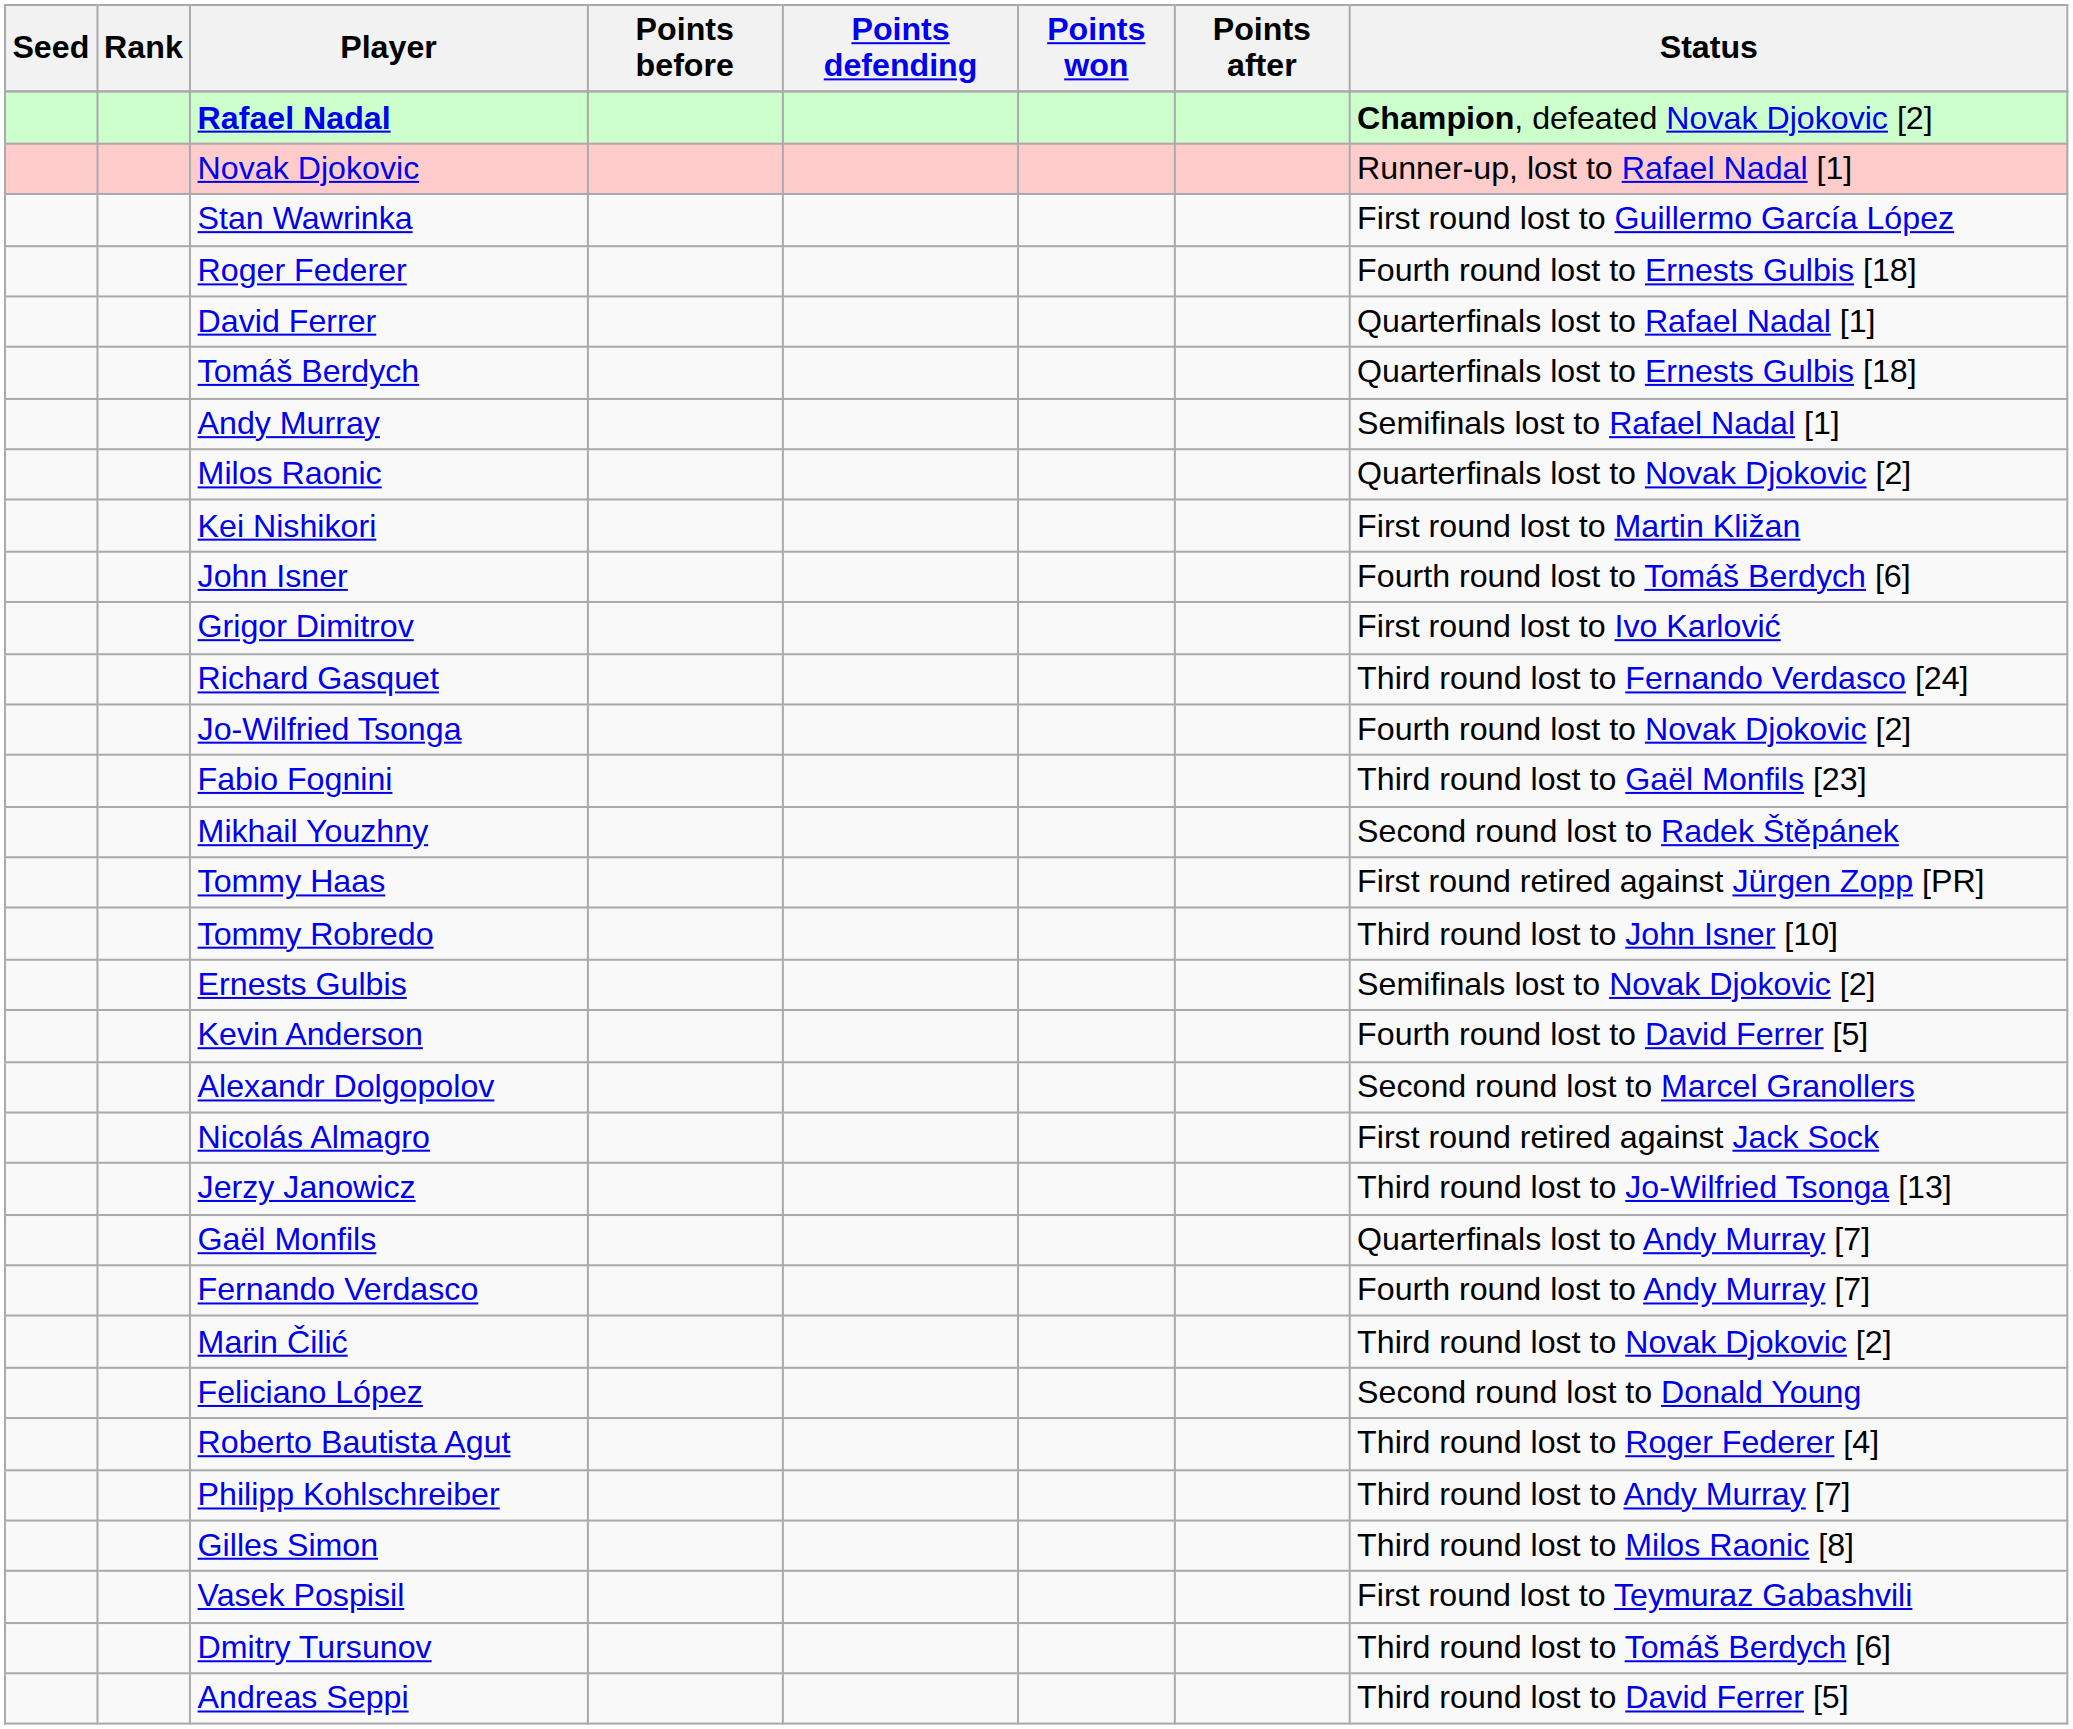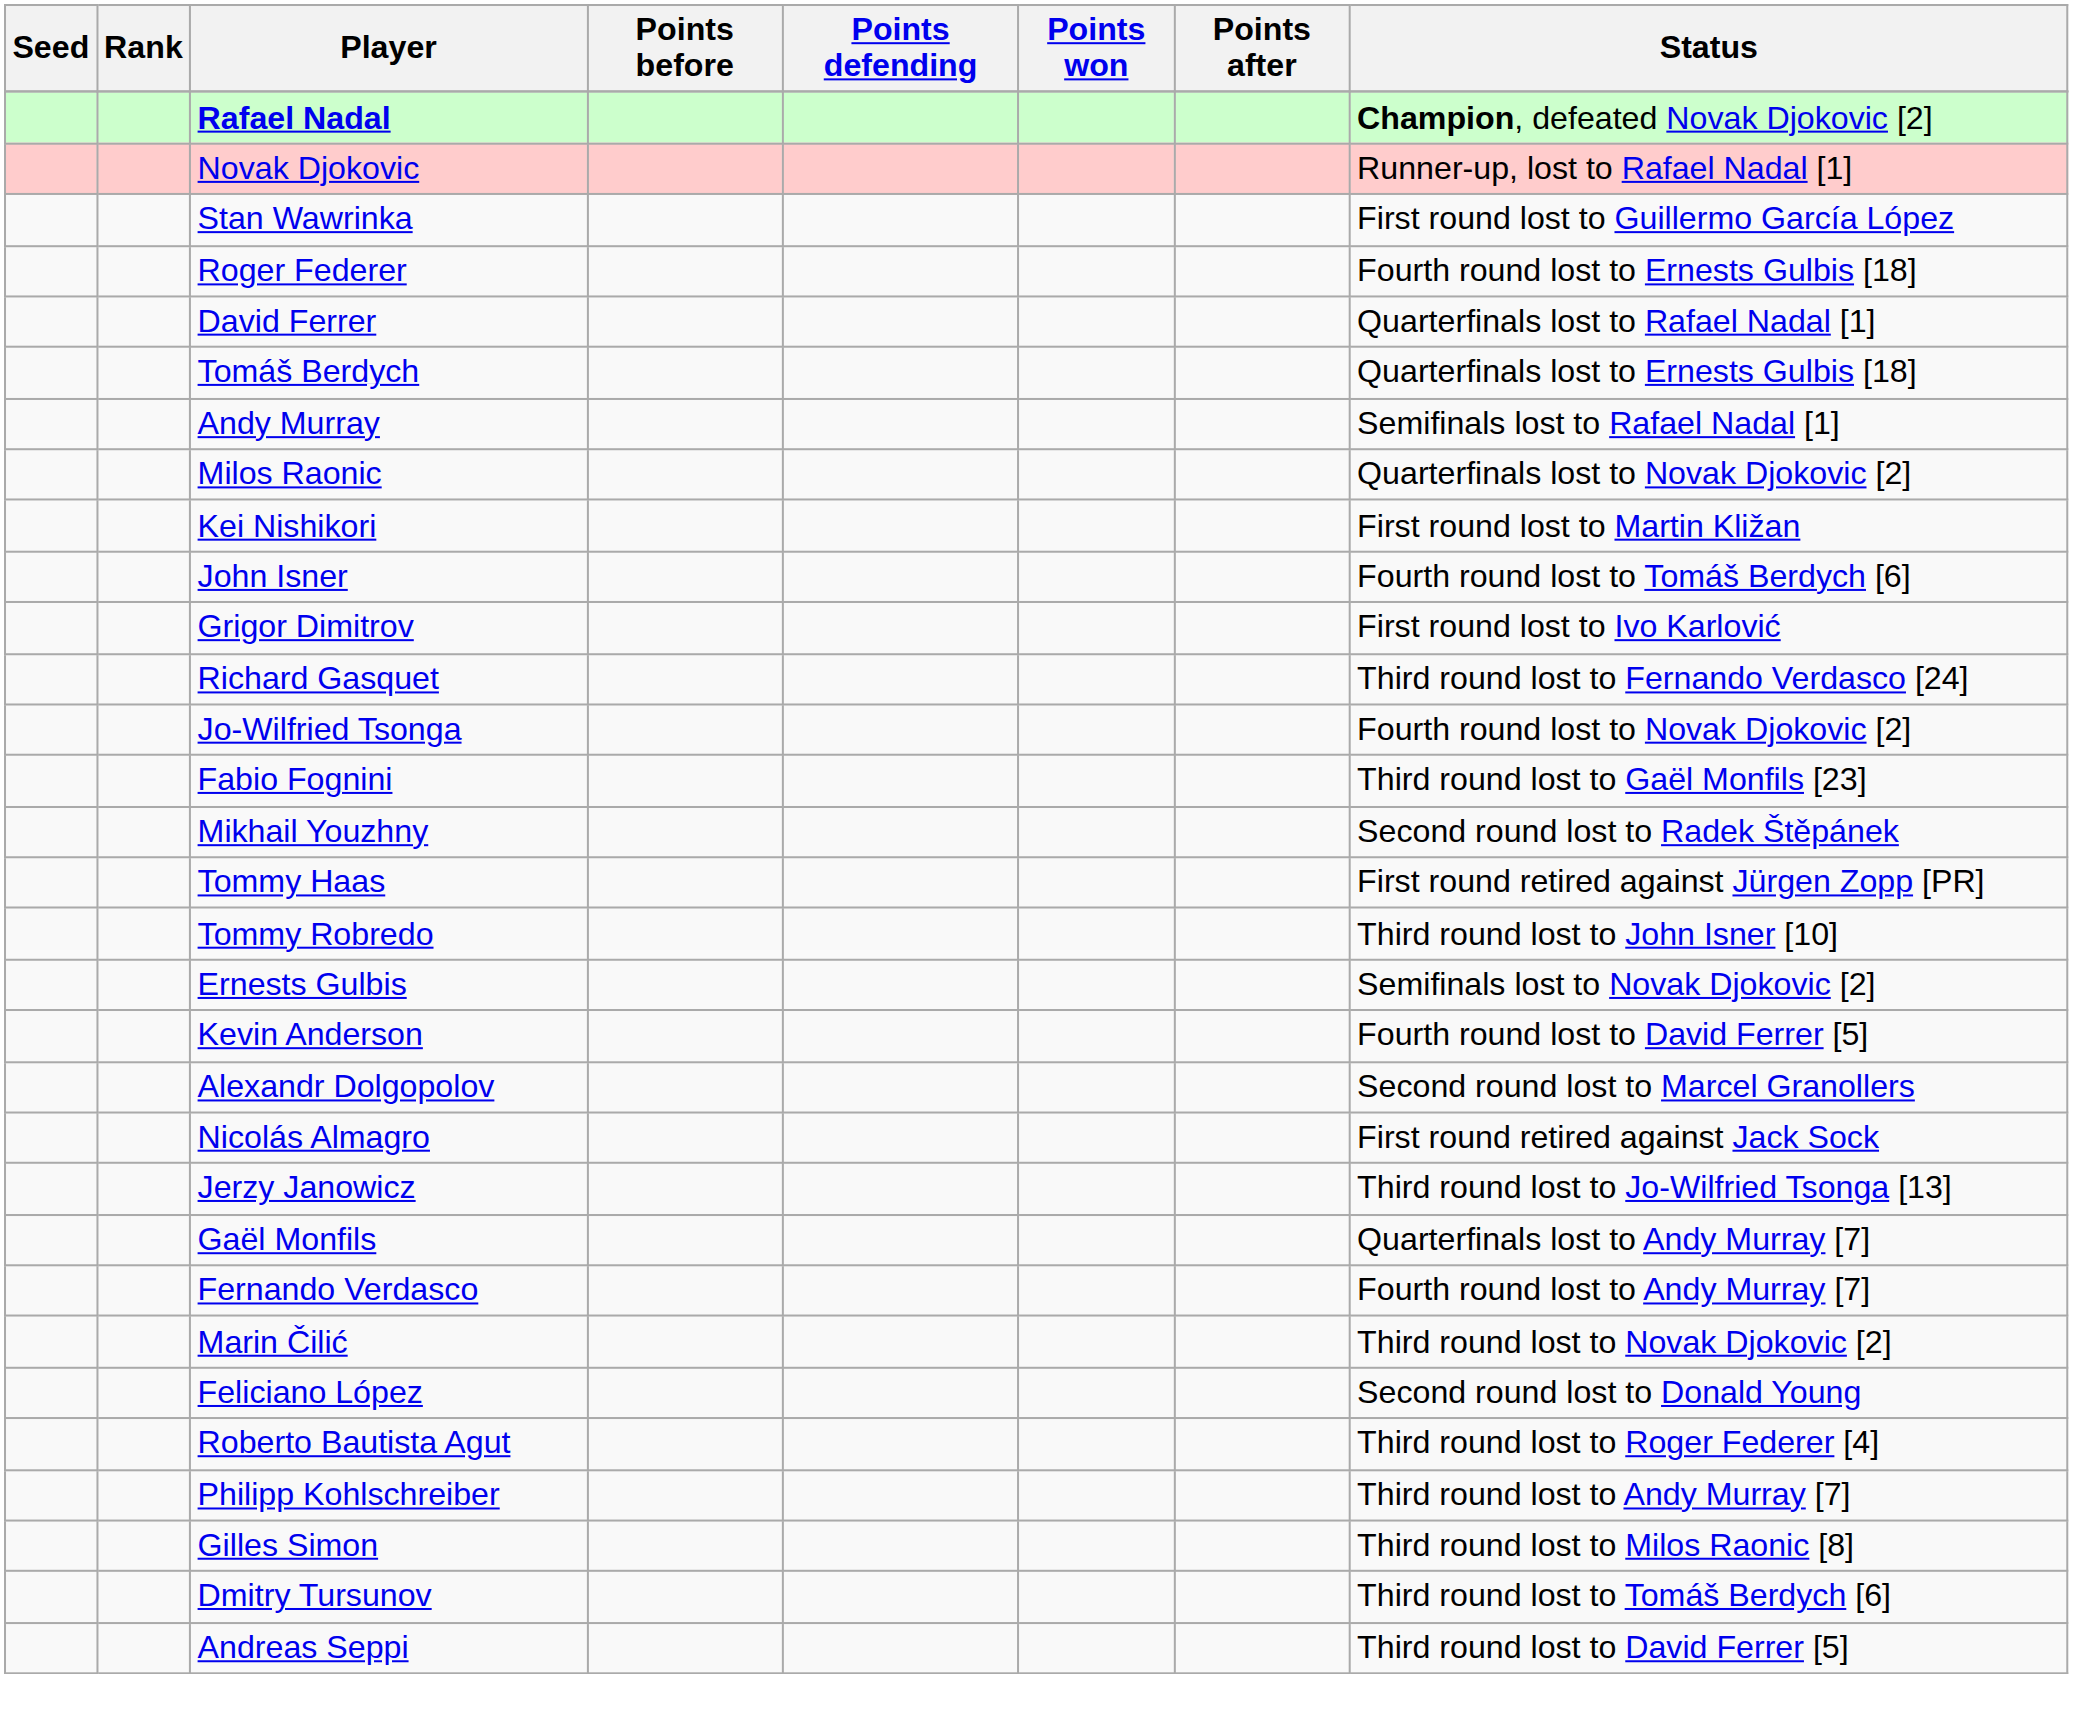- row: Vasek Pospisil | First round lost to Teymuraz Gabashvili
